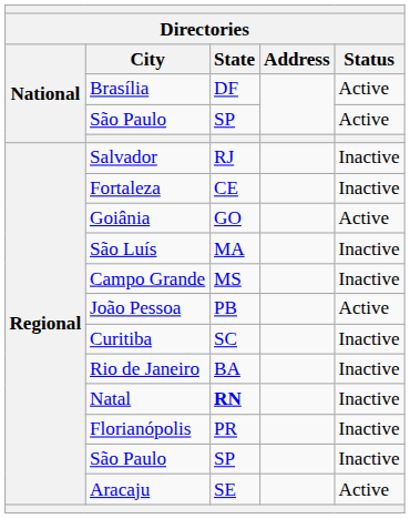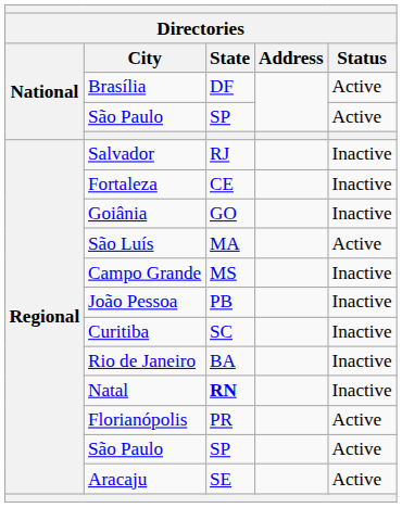Goiânia | Status: Active -> Inactive
São Luís | Status: Inactive -> Active
João Pessoa | Status: Active -> Inactive
Florianópolis | Status: Inactive -> Active
Regional / São Paulo | Status: Inactive -> Active
